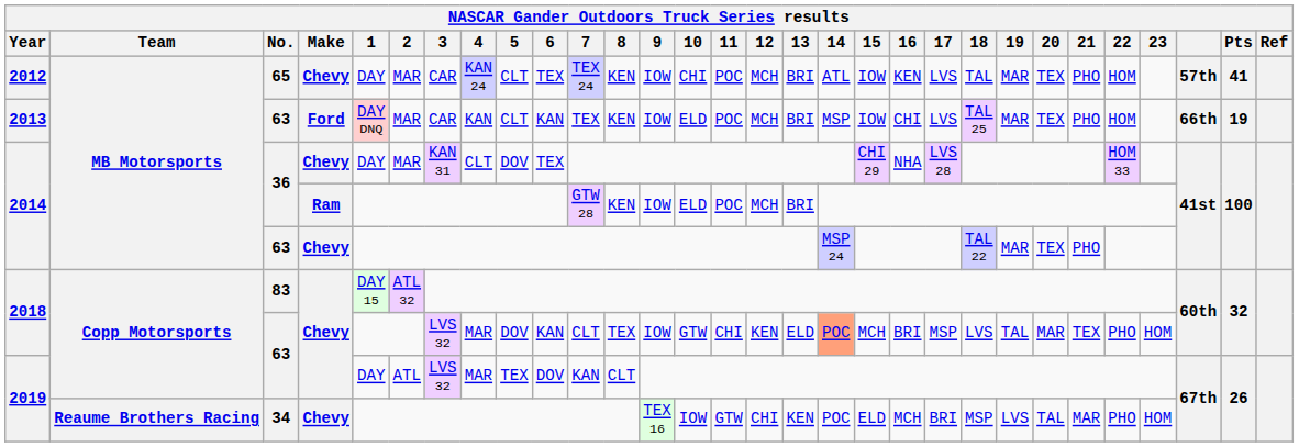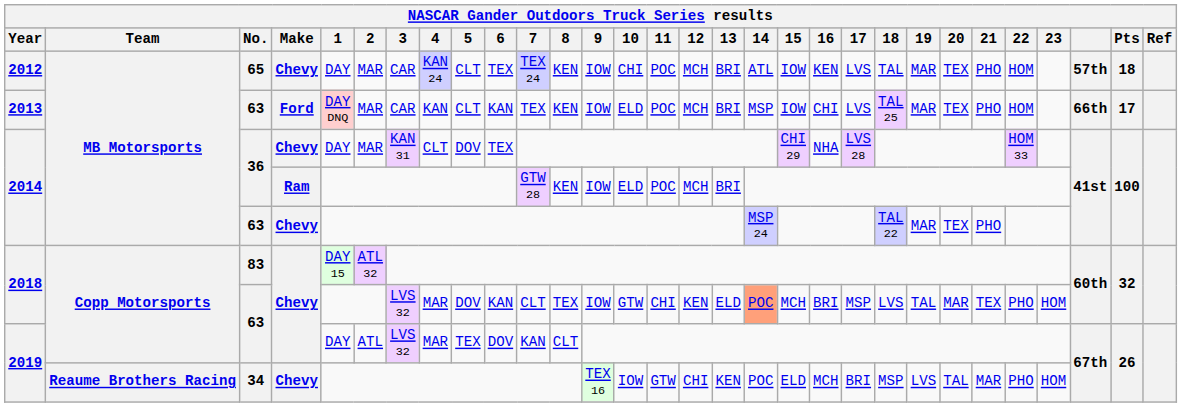2012 | Pts: 41 -> 18
2013 | Pts: 19 -> 17
